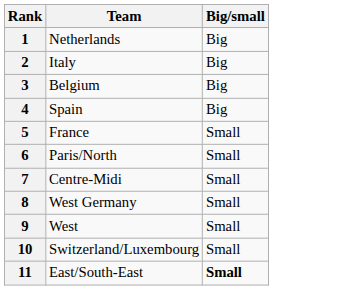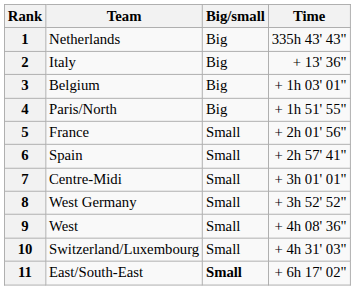+ column: Time | 335h 43' 43" | + 13' 36" | + 1h 03' 01" | + 1h 51' 55" | + 2h 01' 56" | + 2h 57' 41" | + 3h 01' 01" | + 3h 52' 52" | + 4h 08' 36" | + 4h 31' 03" | + 6h 17' 02"
4 | Team: Spain -> Paris/North
6 | Team: Paris/North -> Spain
